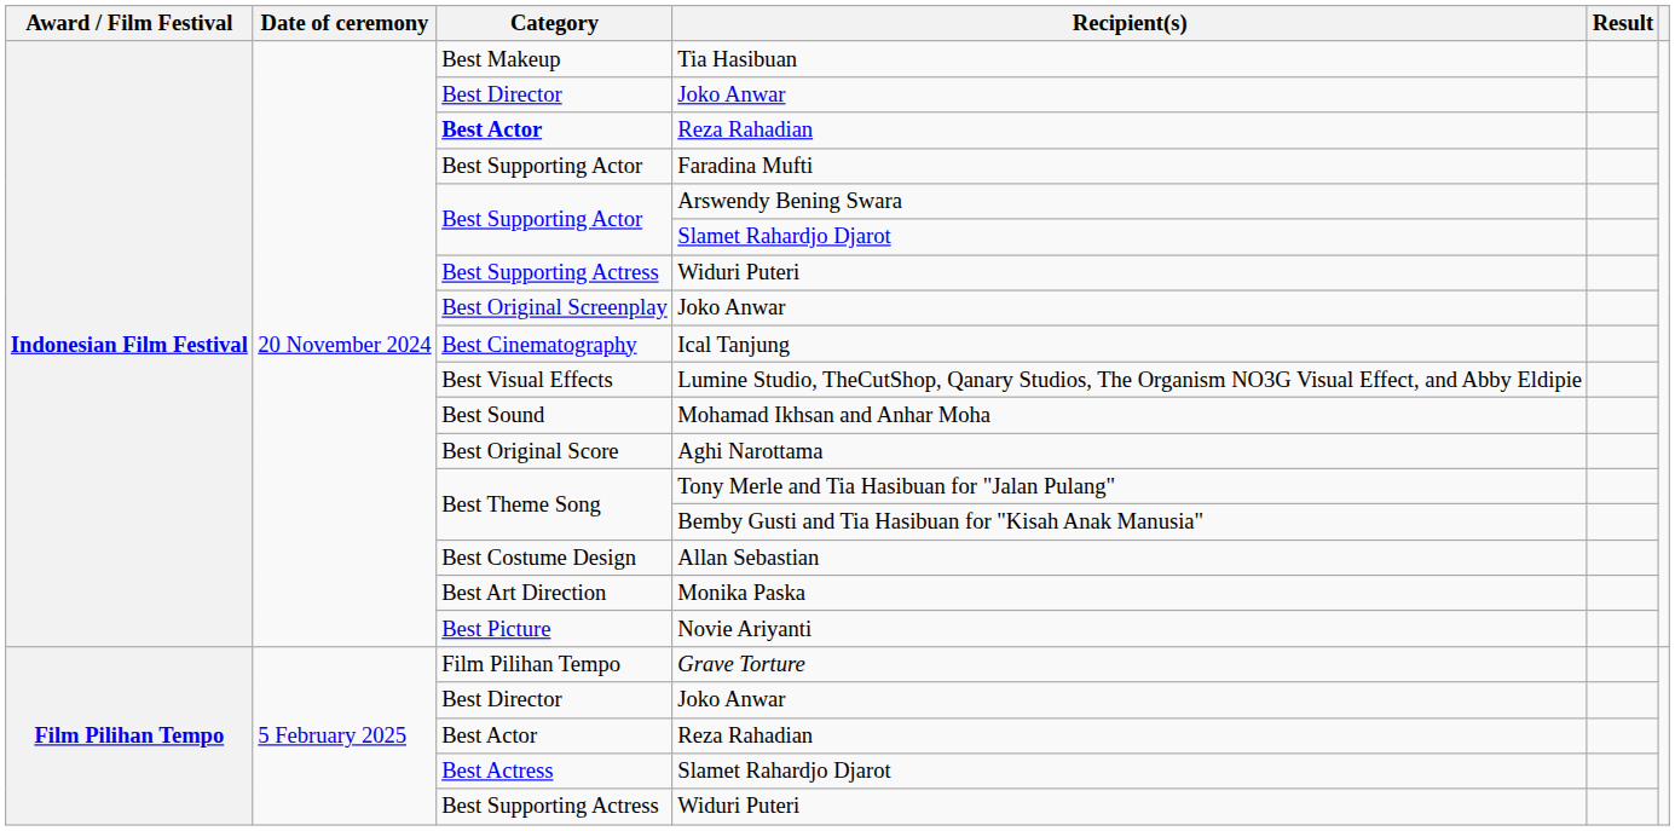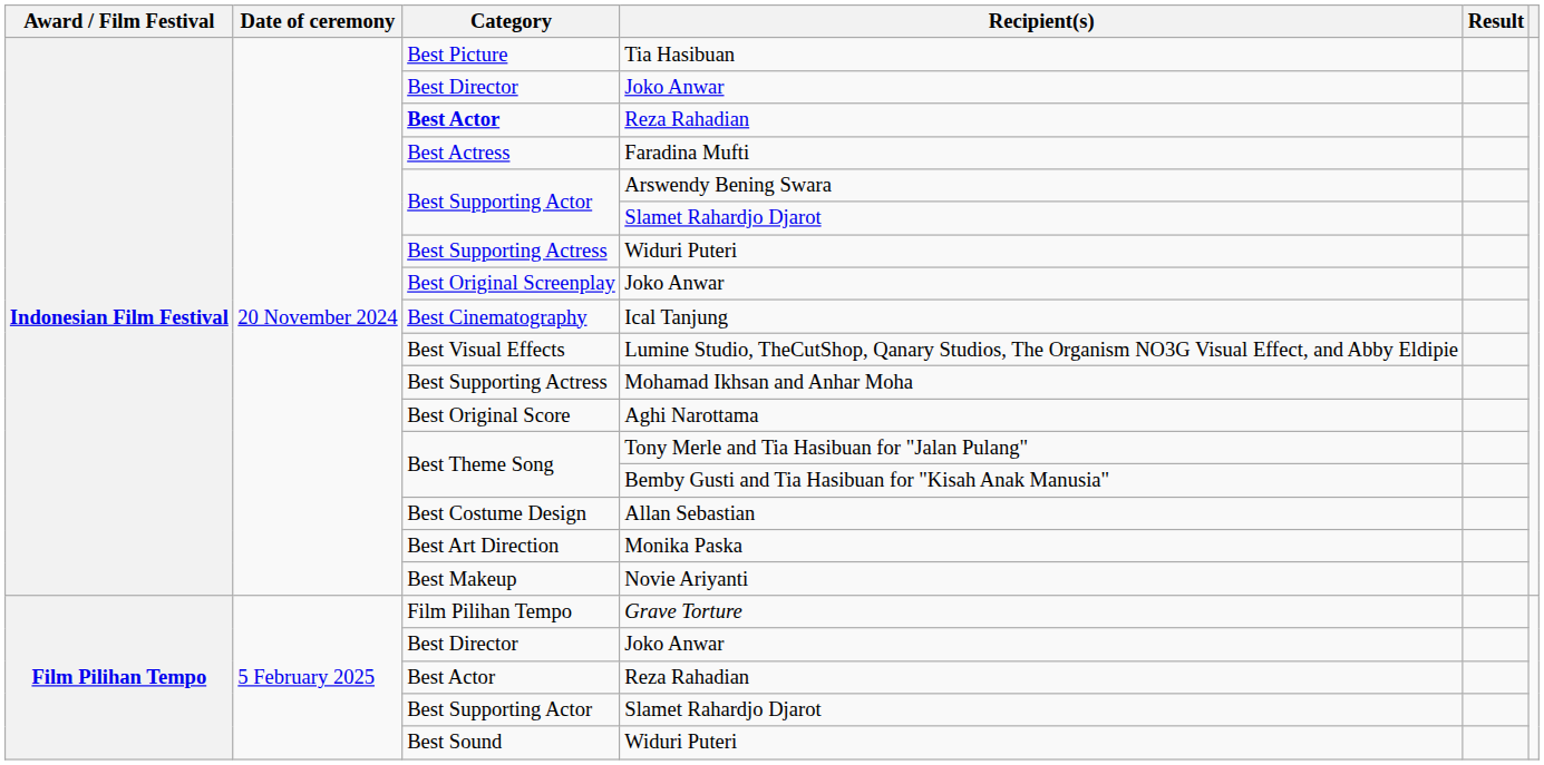Tia Hasibuan | Category: Best Makeup -> Best Picture
Faradina Mufti | Category: Best Supporting Actor -> Best Actress
Mohamad Ikhsan and Anhar Moha | Category: Best Sound -> Best Supporting Actress
Novie Ariyanti | Category: Best Picture -> Best Makeup
Film Pilihan Tempo / Slamet Rahardjo Djarot | Category: Best Actress -> Best Supporting Actor
Film Pilihan Tempo / Widuri Puteri | Category: Best Supporting Actress -> Best Sound
